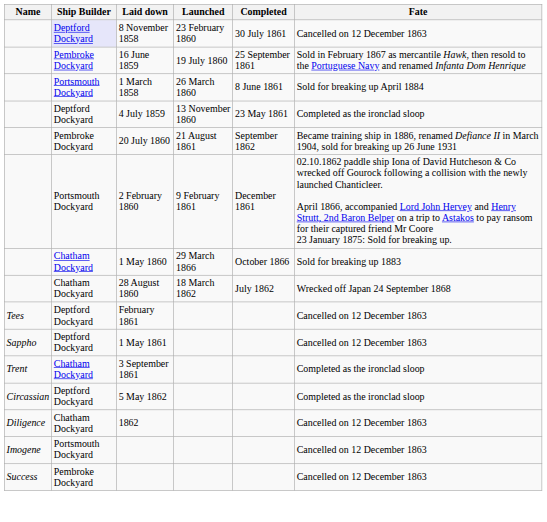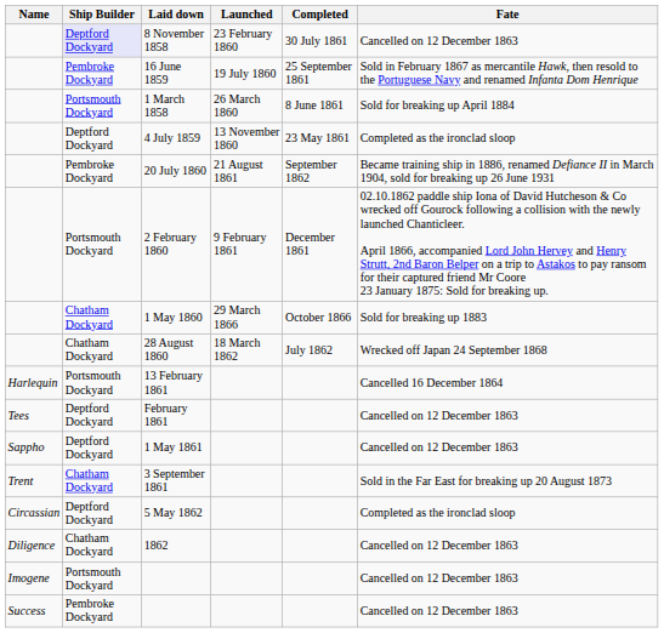+ row: Harlequin | Portsmouth Dockyard | 13 February 1861 | Cancelled 16 December 1864
3 September 1861 | Fate: Completed as the ironclad sloop -> Sold in the Far East for breaking up 20 August 1873
